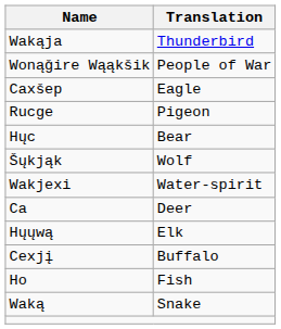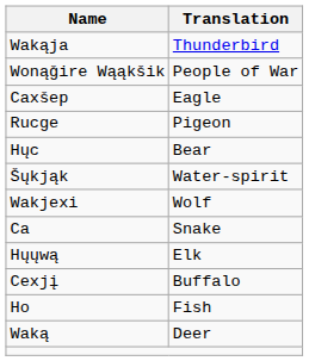Šųkjąk | Translation: Wolf -> Water-spirit
Wakjexi | Translation: Water-spirit -> Wolf
Ca | Translation: Deer -> Snake
Waką | Translation: Snake -> Deer
